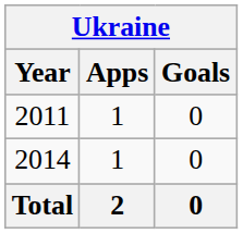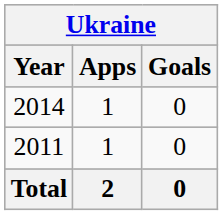rows swapped: 2011 <-> 2014
